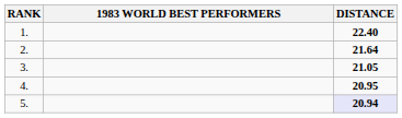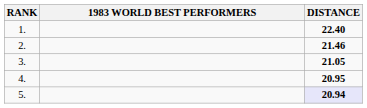2. | DISTANCE: 21.64 -> 21.46
